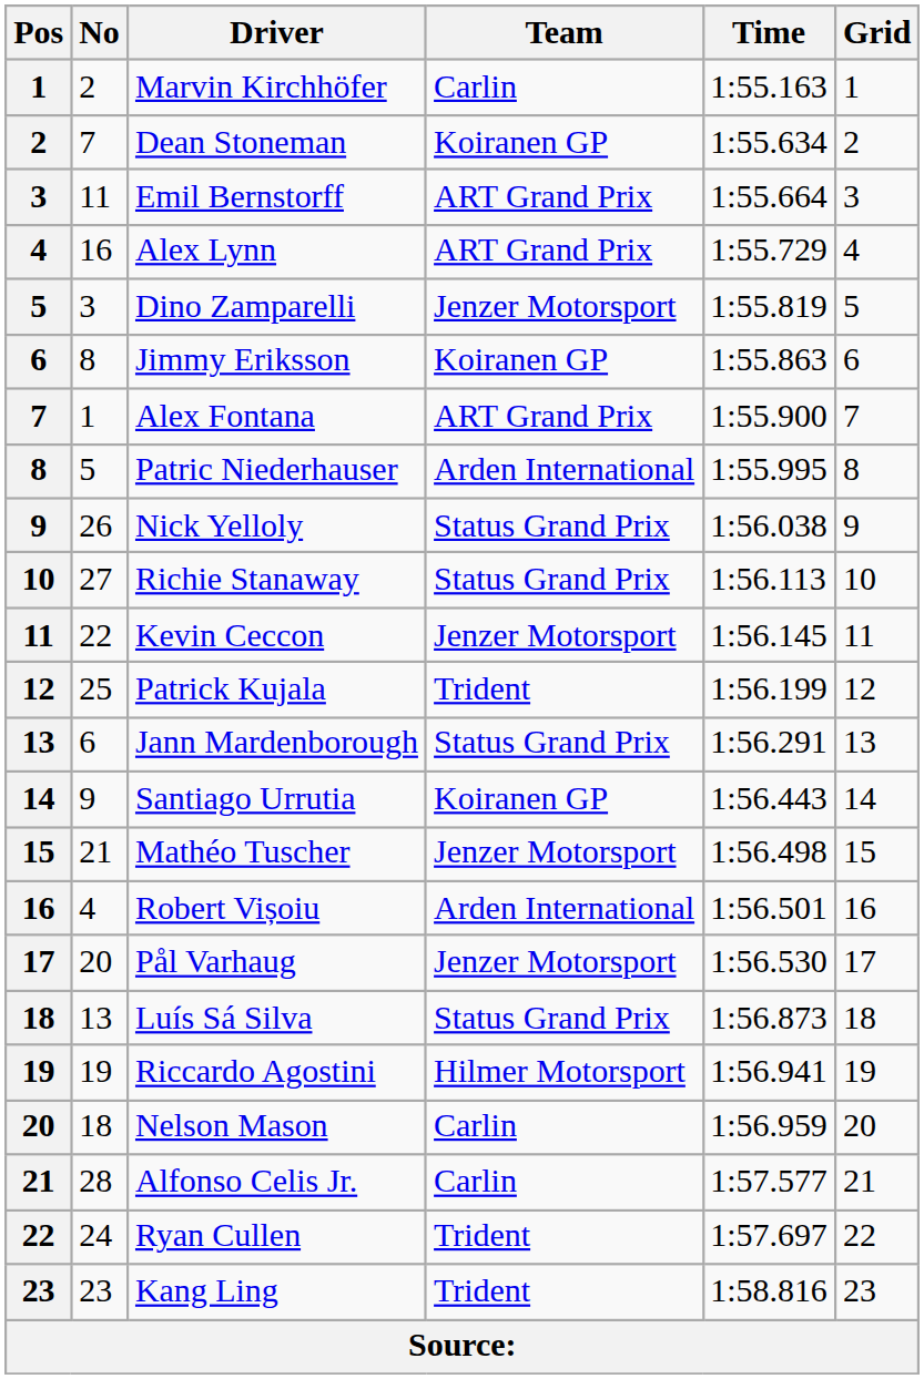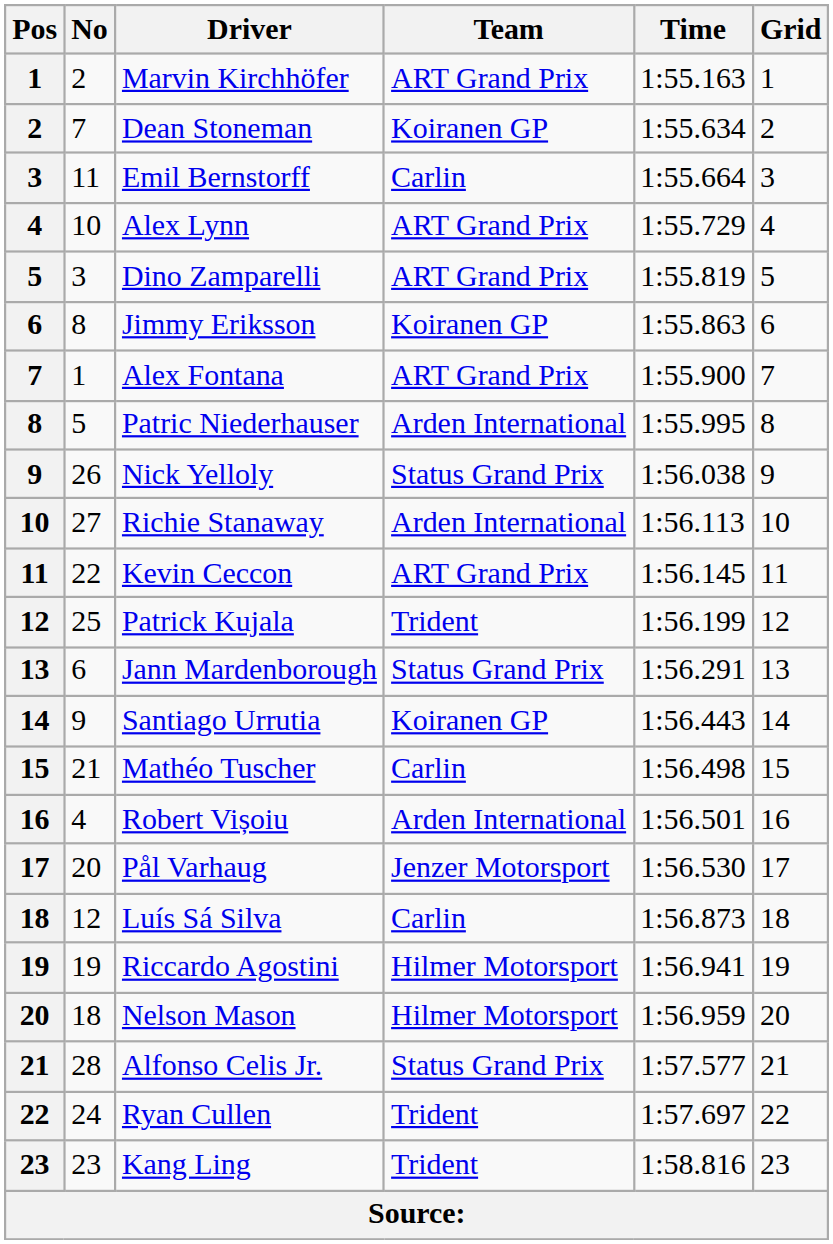Marvin Kirchhöfer | Team: Carlin -> ART Grand Prix
Emil Bernstorff | Team: ART Grand Prix -> Carlin
Alex Lynn | No: 16 -> 10
Dino Zamparelli | Team: Jenzer Motorsport -> ART Grand Prix
Richie Stanaway | Team: Status Grand Prix -> Arden International
Kevin Ceccon | Team: Jenzer Motorsport -> ART Grand Prix
Mathéo Tuscher | Team: Jenzer Motorsport -> Carlin
Luís Sá Silva | No: 13 -> 12
Luís Sá Silva | Team: Status Grand Prix -> Carlin
Nelson Mason | Team: Carlin -> Hilmer Motorsport
Alfonso Celis Jr. | Team: Carlin -> Status Grand Prix
